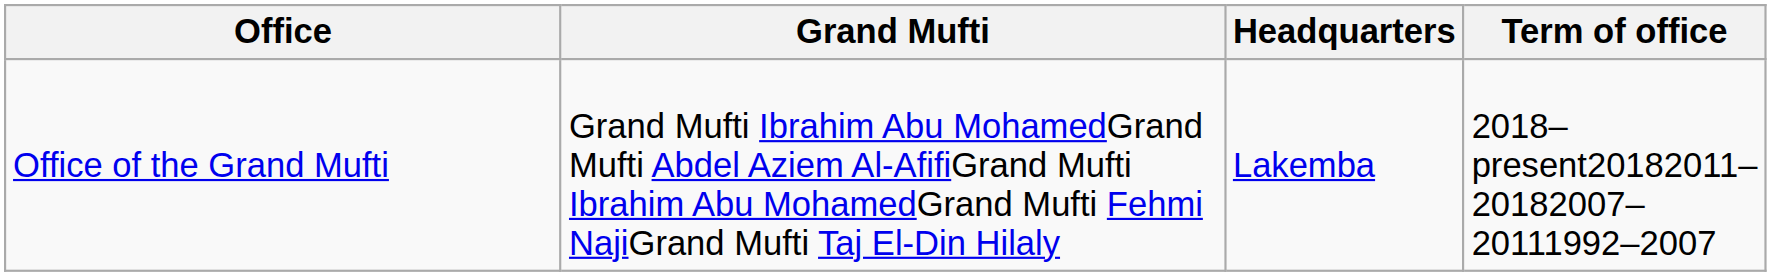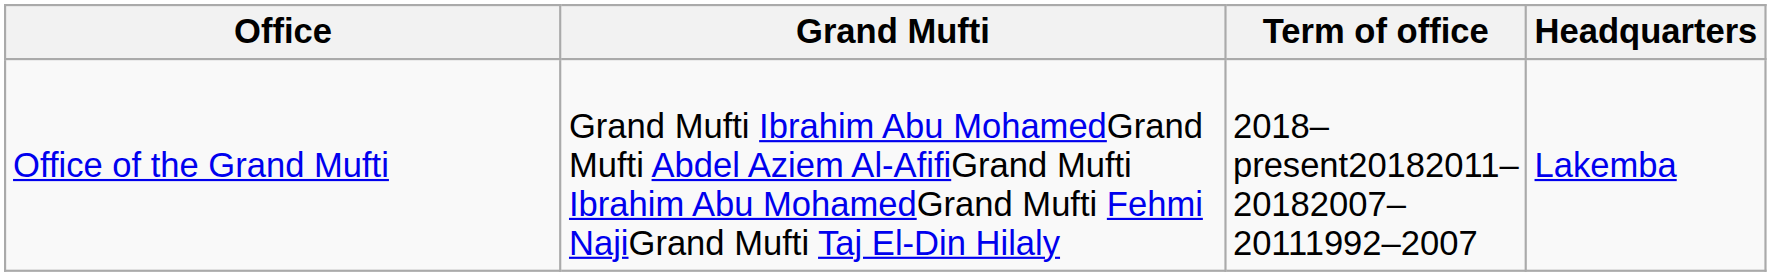columns swapped: Term of office <-> Headquarters
